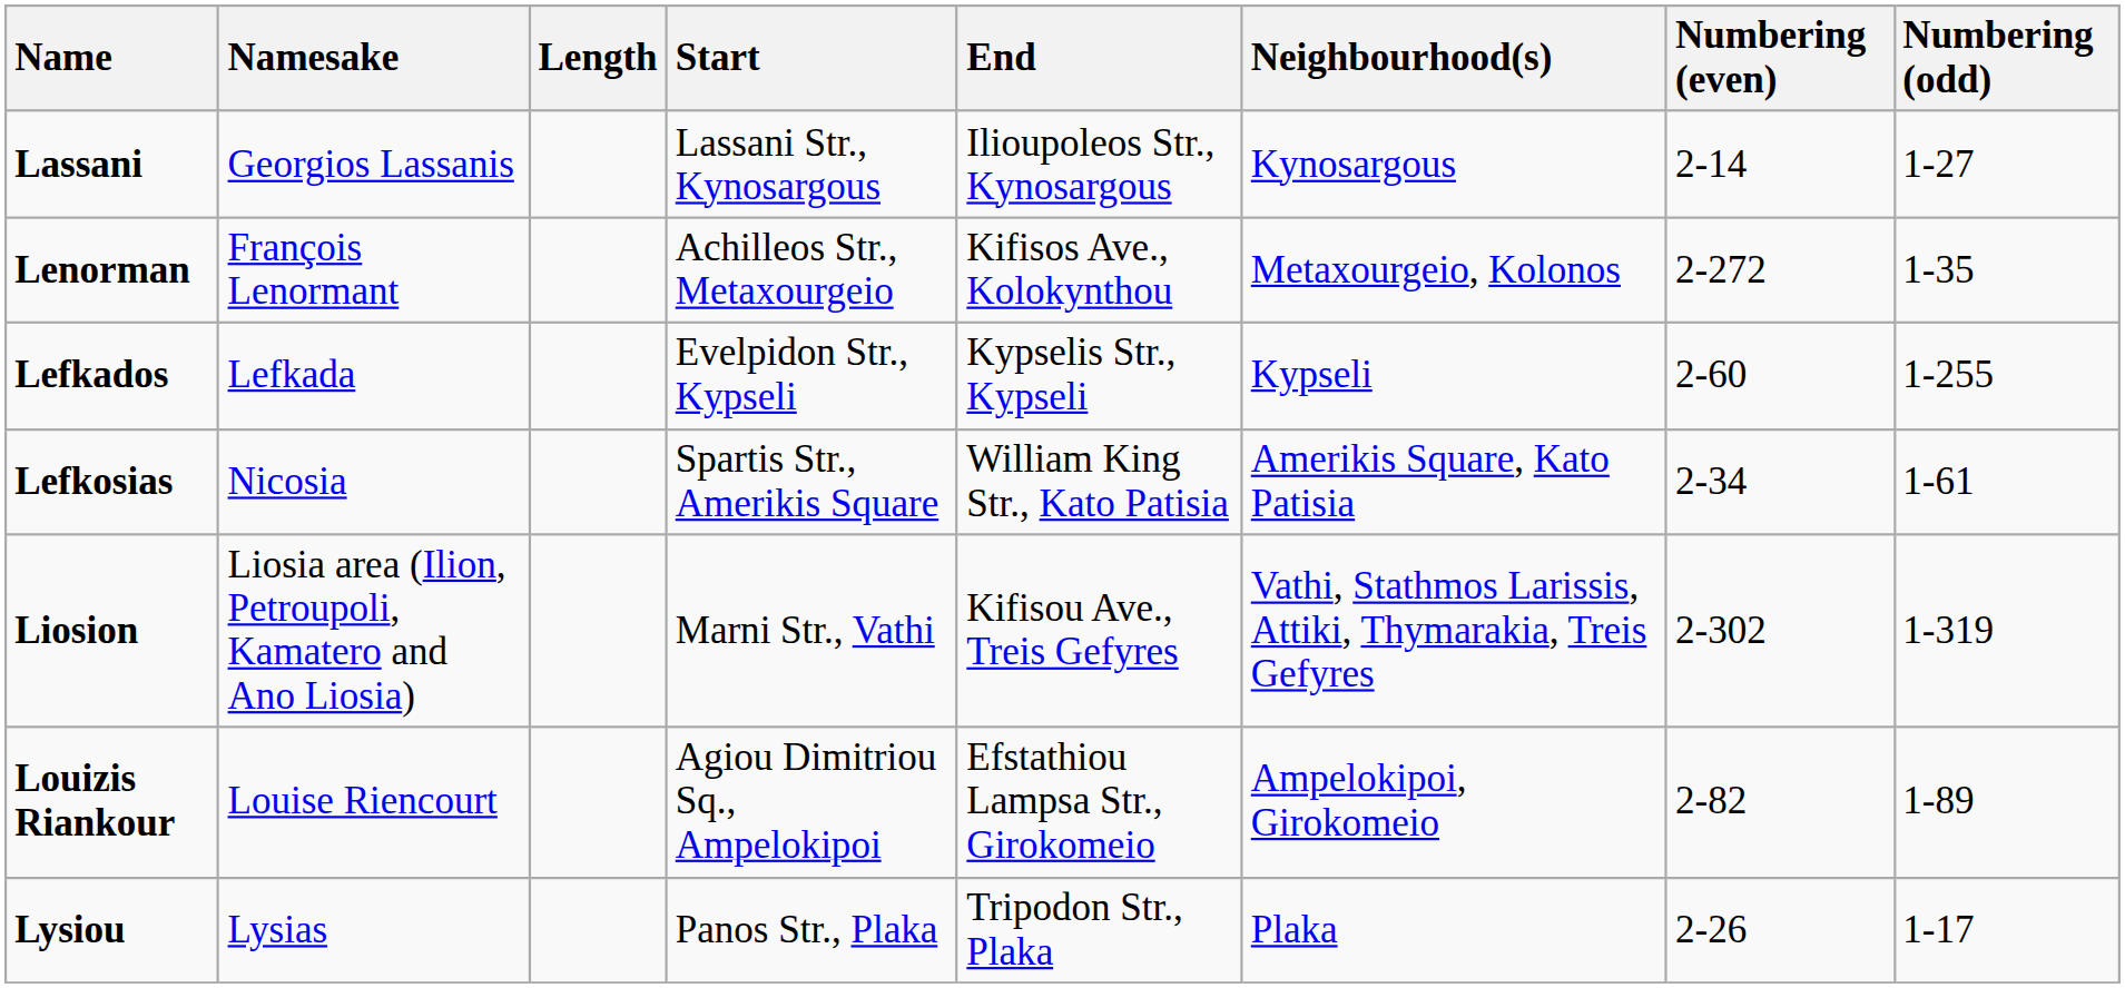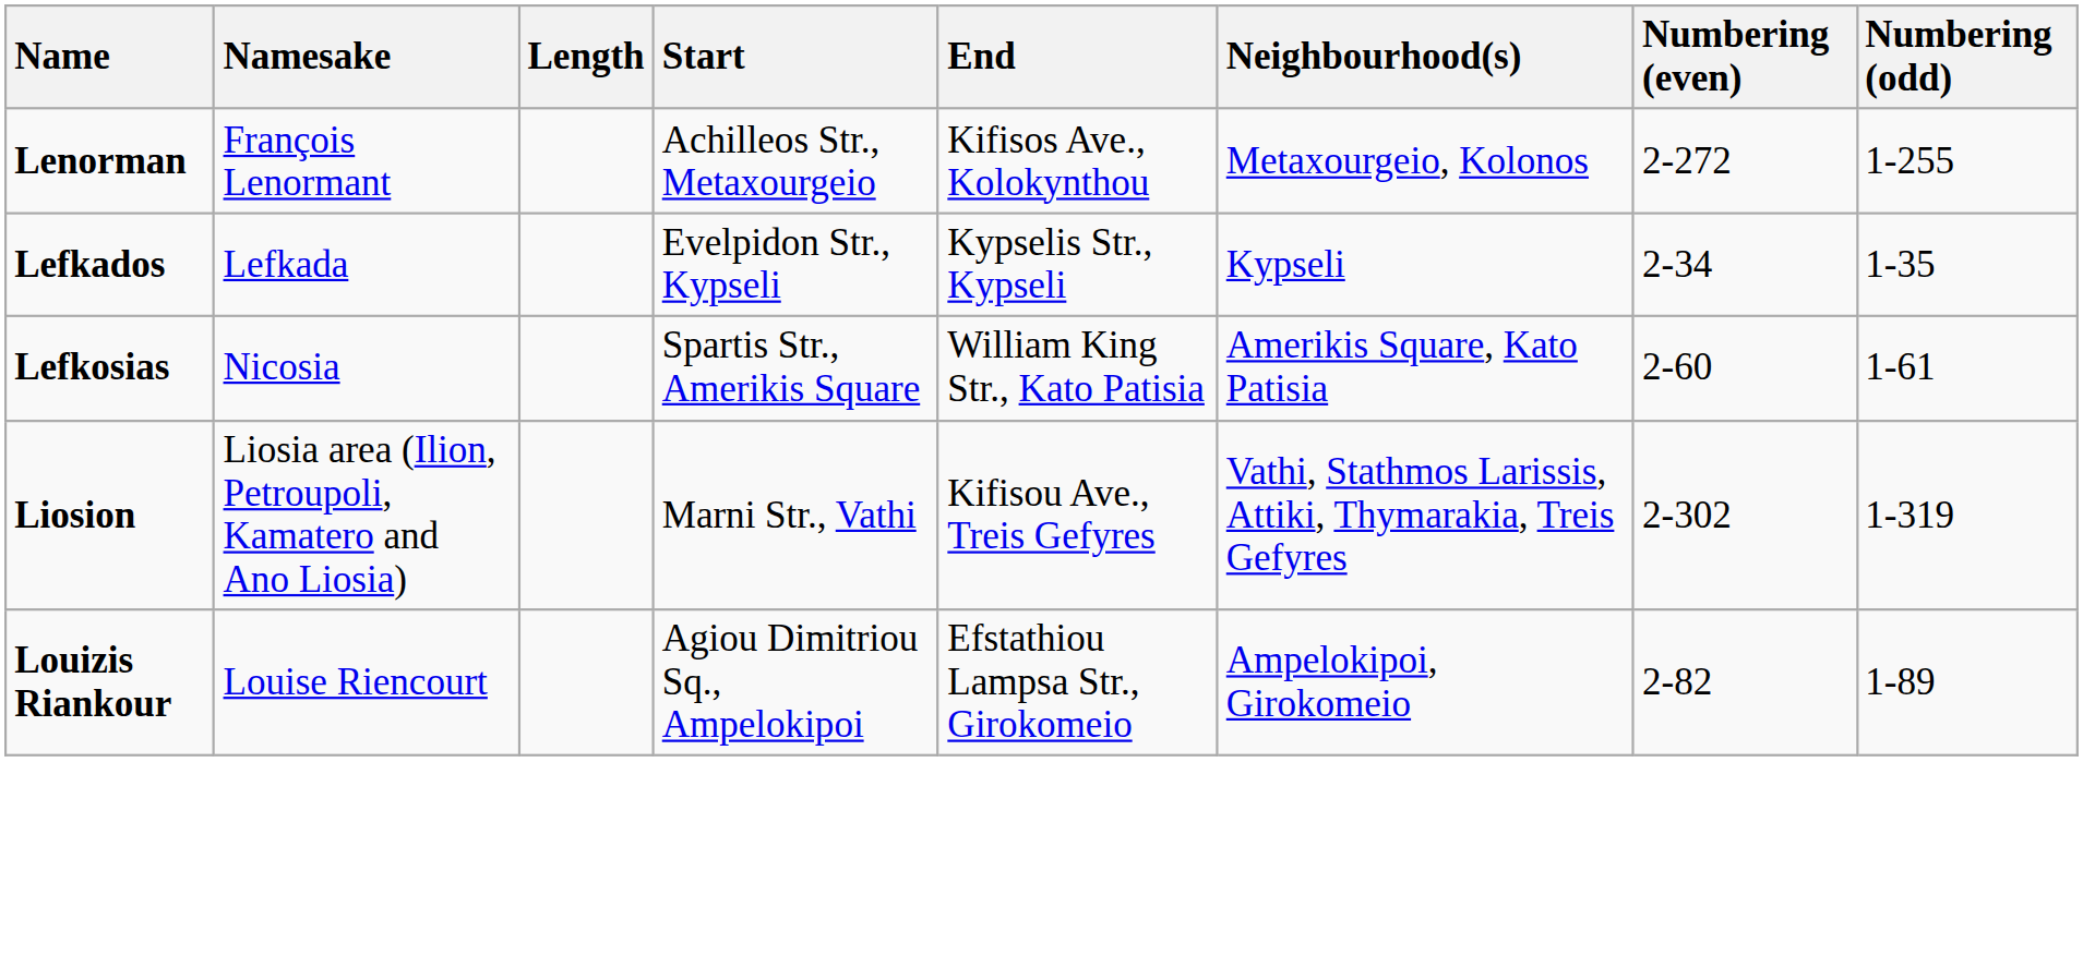- row: Lassani | Georgios Lassanis | Lassani Str., Kynosargous | Ilioupoleos Str., Kynosargous | Kynosargous | 2-14 | 1-27
Lenorman | Numbering (odd): 1-35 -> 1-255
Lefkados | Numbering (even): 2-60 -> 2-34
Lefkados | Numbering (odd): 1-255 -> 1-35
Lefkosias | Numbering (even): 2-34 -> 2-60
- row: Lysiou | Lysias | Panos Str., Plaka | Tripodon Str., Plaka | Plaka | 2-26 | 1-17
